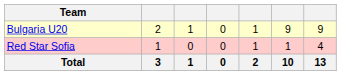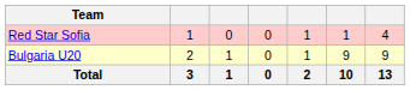rows swapped: Bulgaria U20 <-> Red Star Sofia
